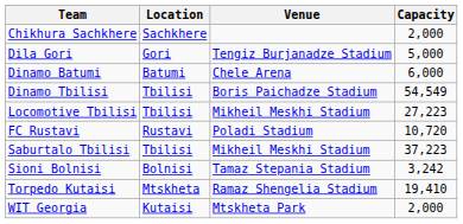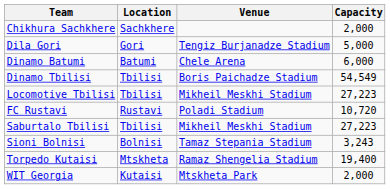Saburtalo Tbilisi | Capacity: 37,223 -> 27,223
Sioni Bolnisi | Capacity: 3,242 -> 3,243
Torpedo Kutaisi | Capacity: 19,410 -> 19,400
